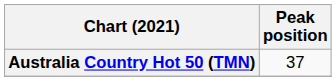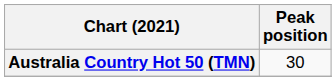Australia Country Hot 50 (TMN) | Peak position: 37 -> 30
